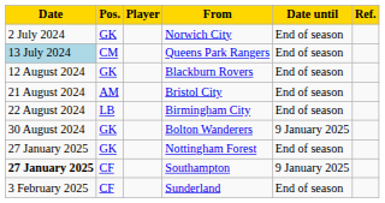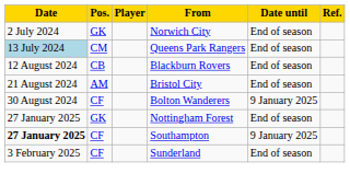Blackburn Rovers | Pos.: GK -> CB
- row: 22 August 2024 | LB | Birmingham City | End of season
Bolton Wanderers | Pos.: GK -> CF
